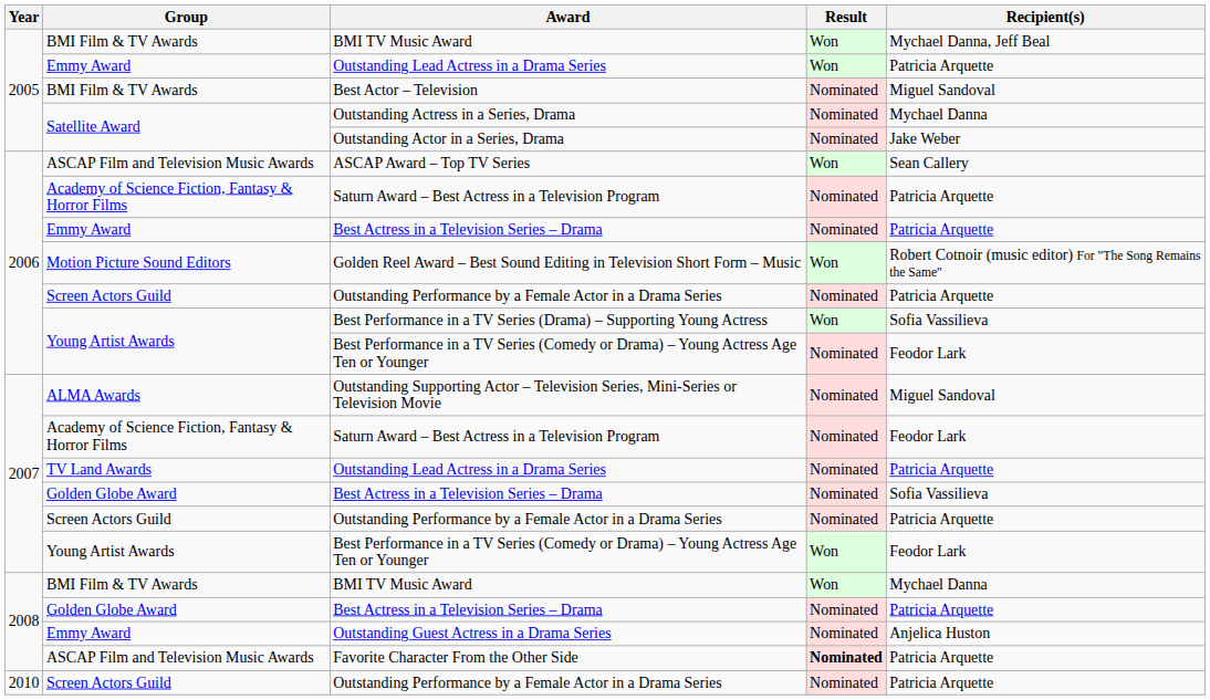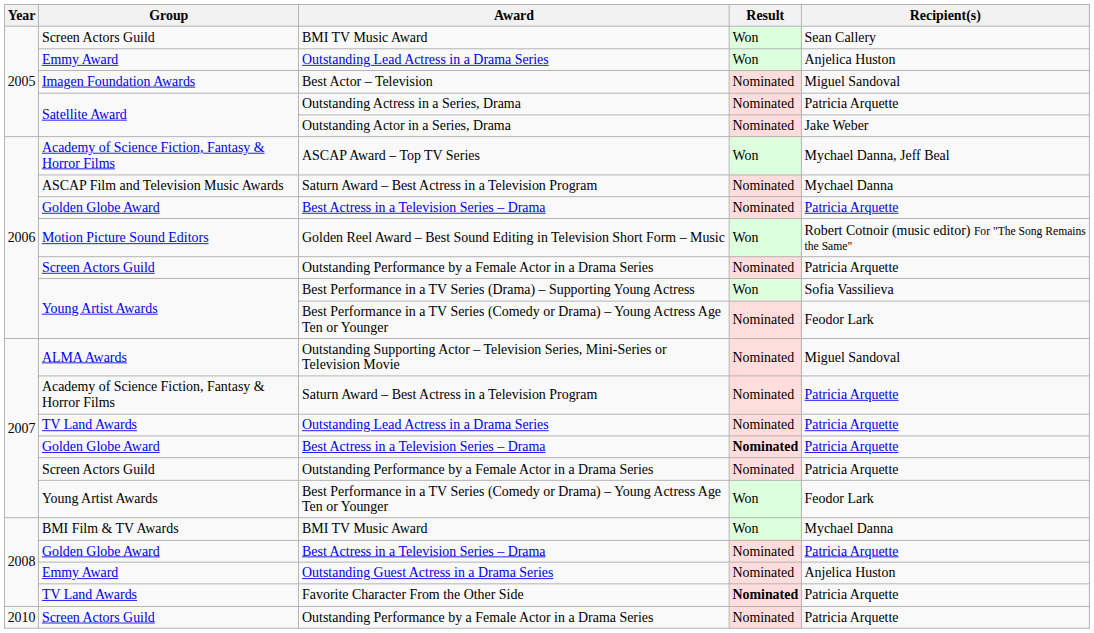2005 / BMI TV Music Award | Group: BMI Film & TV Awards -> Screen Actors Guild
2005 / BMI TV Music Award | Recipient(s): Mychael Danna, Jeff Beal -> Sean Callery
2005 / Outstanding Lead Actress in a Drama Series | Recipient(s): Patricia Arquette -> Anjelica Huston
Best Actor – Television | Group: BMI Film & TV Awards -> Imagen Foundation Awards
Outstanding Actress in a Series, Drama | Recipient(s): Mychael Danna -> Patricia Arquette
ASCAP Award – Top TV Series | Group: ASCAP Film and Television Music Awards -> Academy of Science Fiction, Fantasy & Horror Films
ASCAP Award – Top TV Series | Recipient(s): Sean Callery -> Mychael Danna, Jeff Beal
2006 / Saturn Award – Best Actress in a Television Program | Group: Academy of Science Fiction, Fantasy & Horror Films -> ASCAP Film and Television Music Awards
2006 / Saturn Award – Best Actress in a Television Program | Recipient(s): Patricia Arquette -> Mychael Danna
2006 / Best Actress in a Television Series – Drama | Group: Emmy Award -> Golden Globe Award
2007 / Saturn Award – Best Actress in a Television Program | Recipient(s): Feodor Lark -> Patricia Arquette
2007 / Best Actress in a Television Series – Drama | Result: normal -> bold
2007 / Best Actress in a Television Series – Drama | Recipient(s): Sofia Vassilieva -> Patricia Arquette
Favorite Character From the Other Side | Group: ASCAP Film and Television Music Awards -> TV Land Awards
